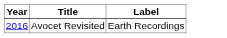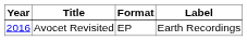+ column: Format | EP
